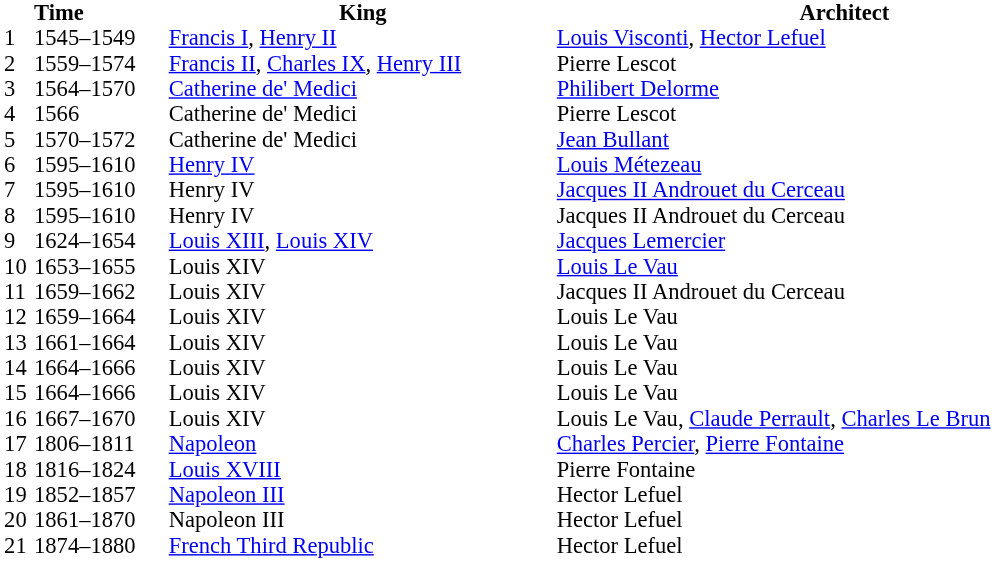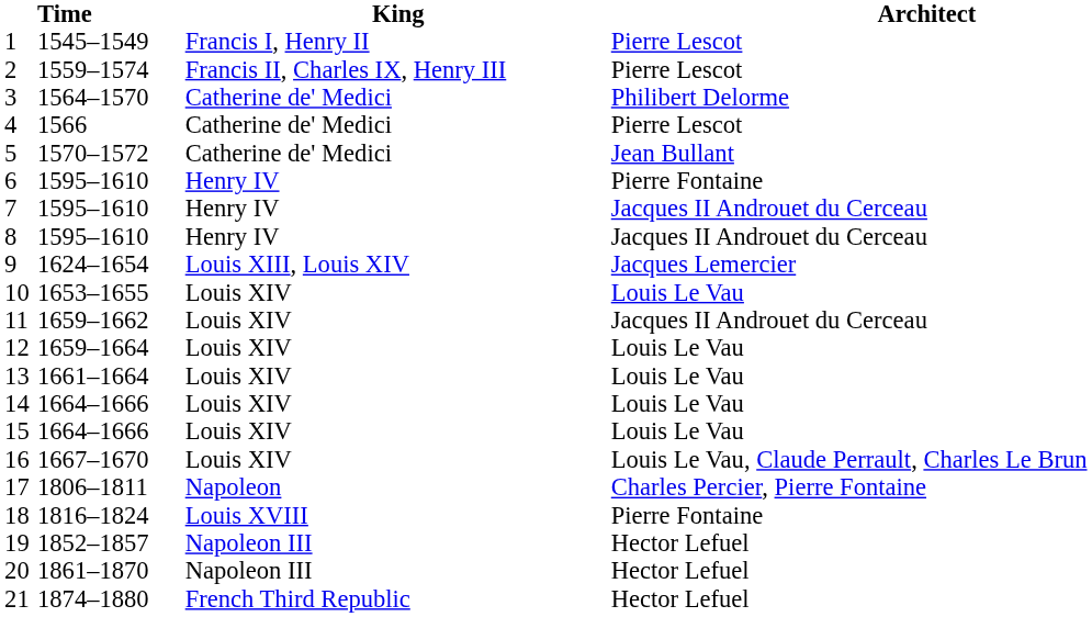1 | Architect: Louis Visconti, Hector Lefuel -> Pierre Lescot
6 | Architect: Louis Métezeau -> Pierre Fontaine
